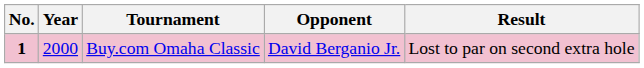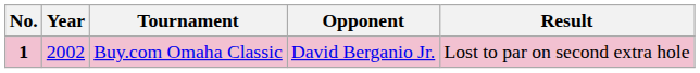Buy.com Omaha Classic | Year: 2000 -> 2002
